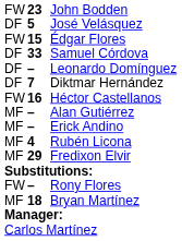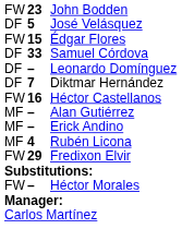Fredixon Elvir | column 1: MF -> FW
+ row: FW | – | Héctor Morales
- row: FW | – | Rony Flores
- row: MF | 18 | Bryan Martínez
